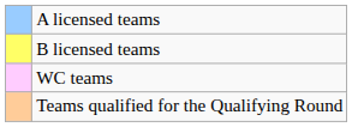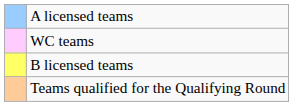rows swapped: B licensed teams <-> WC teams
